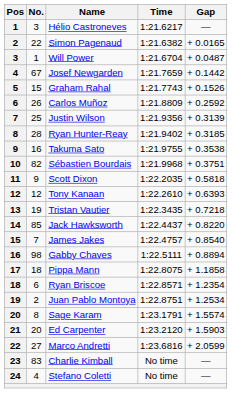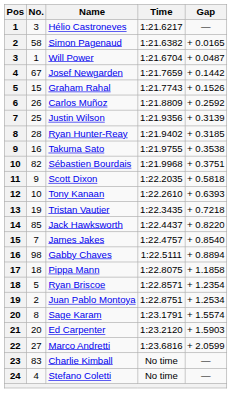Simon Pagenaud | No.: 22 -> 58
Tony Kanaan | No.: 12 -> 10
Ryan Briscoe | No.: 6 -> 5
